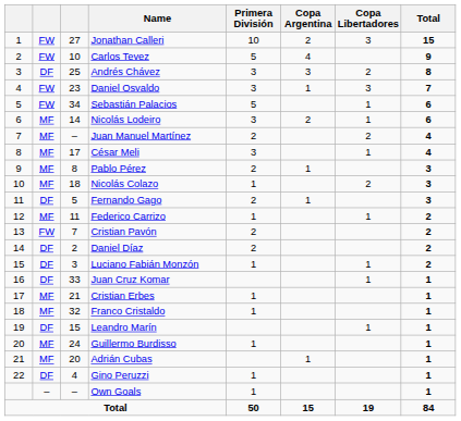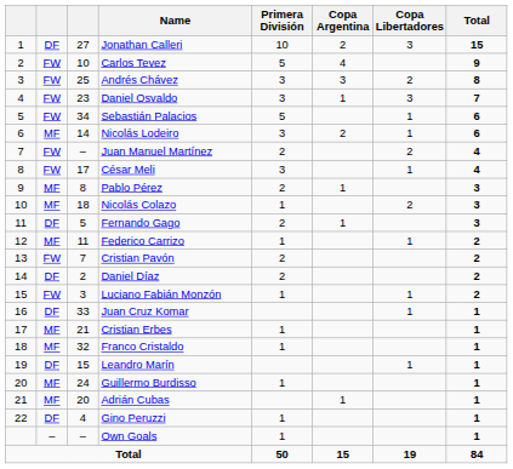Jonathan Calleri | column 2: FW -> DF
Andrés Chávez | column 2: DF -> FW
Juan Manuel Martínez | column 2: MF -> FW
César Meli | column 2: MF -> FW
Luciano Fabián Monzón | column 2: DF -> FW
